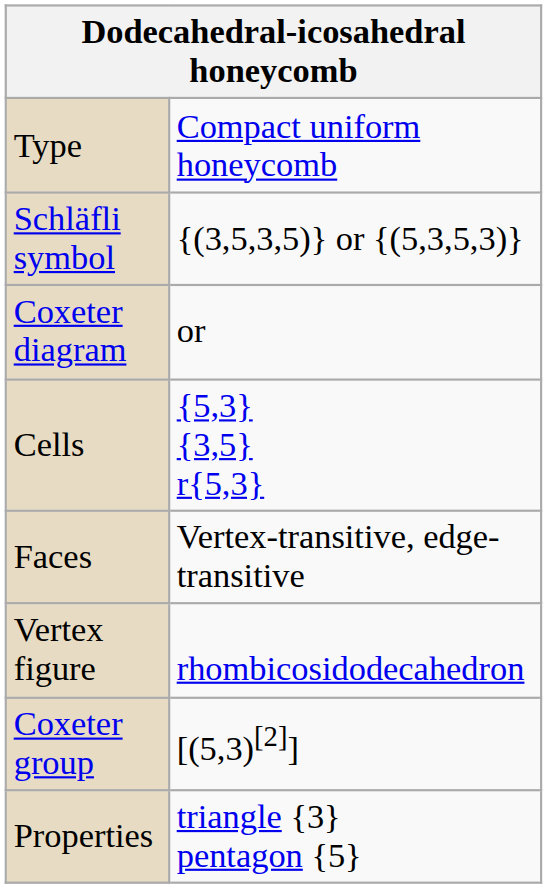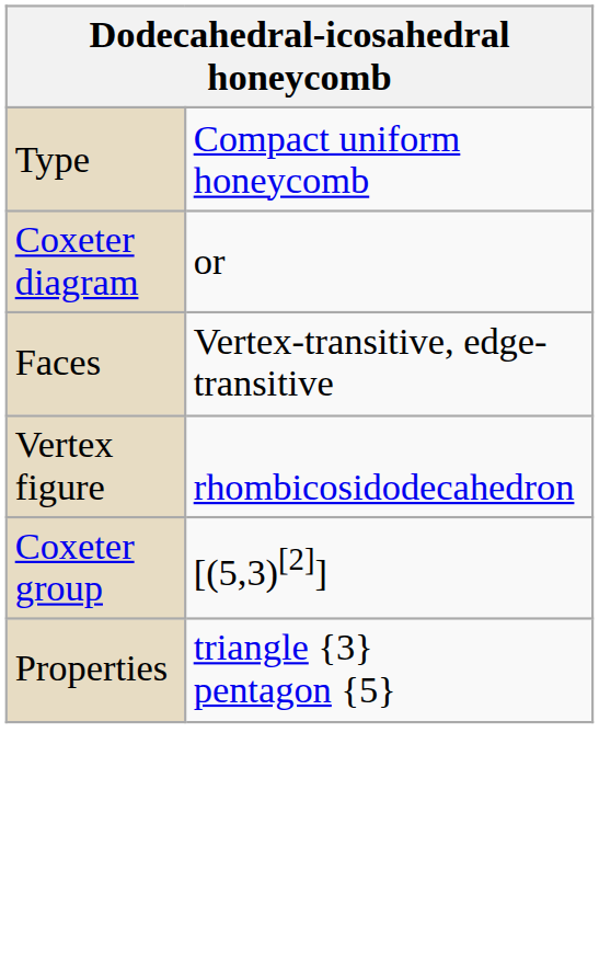- row: Schläfli symbol | {(3,5,3,5)} or {(5,3,5,3)}
- row: Cells | {5,3} {3,5} r{5,3}
